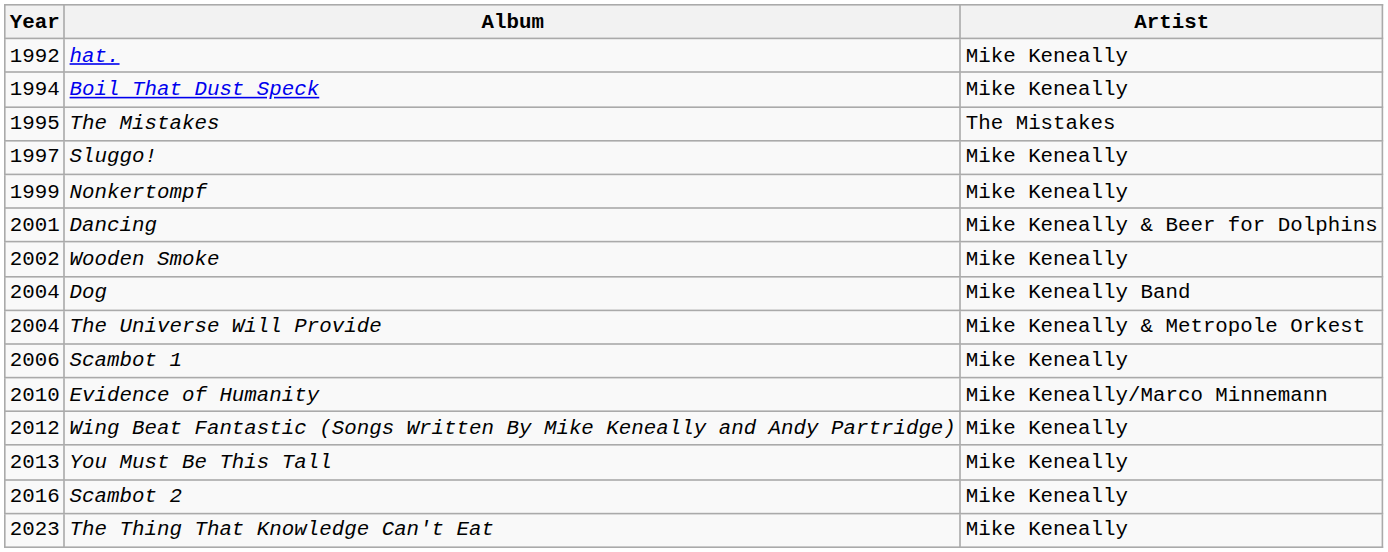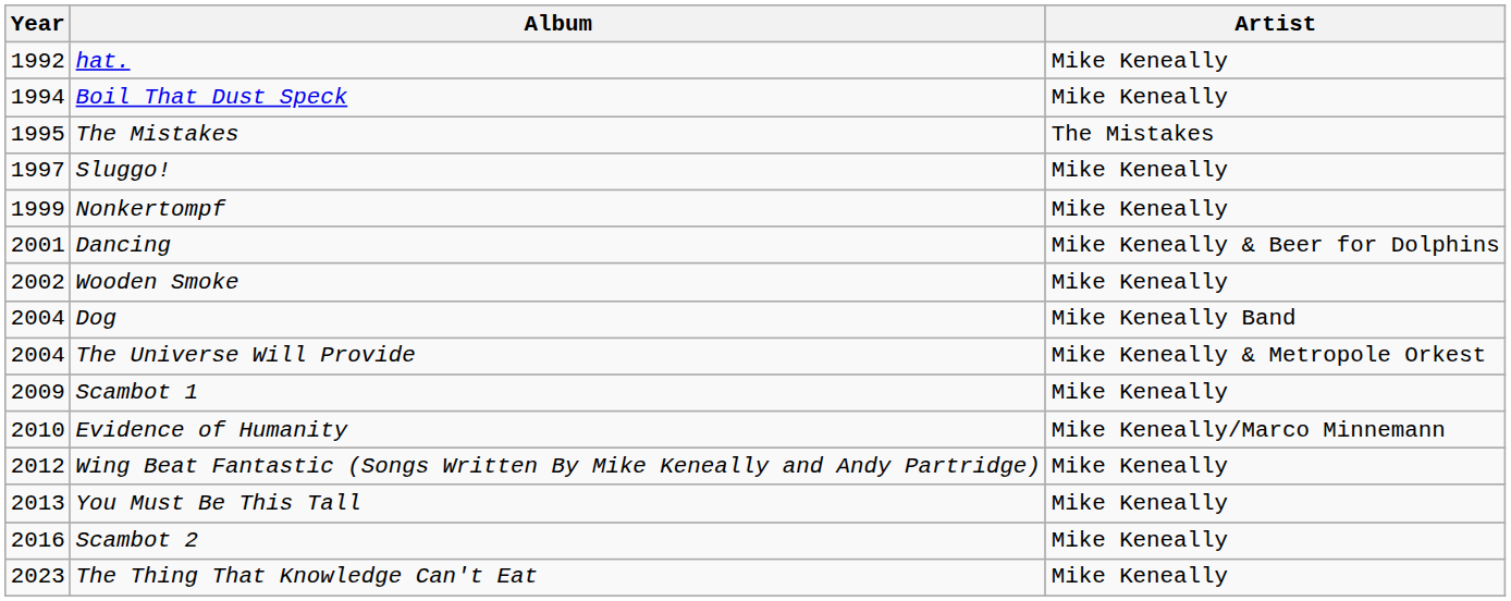Scambot 1 | Year: 2006 -> 2009
